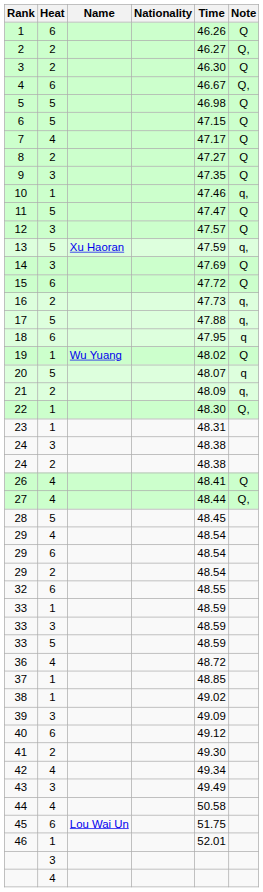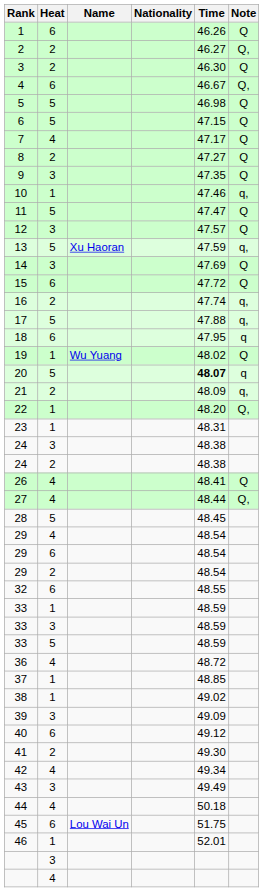16 | Time: 47.73 -> 47.74
20 | Time: normal -> bold
22 | Time: 48.30 -> 48.20
44 | Time: 50.58 -> 50.18
